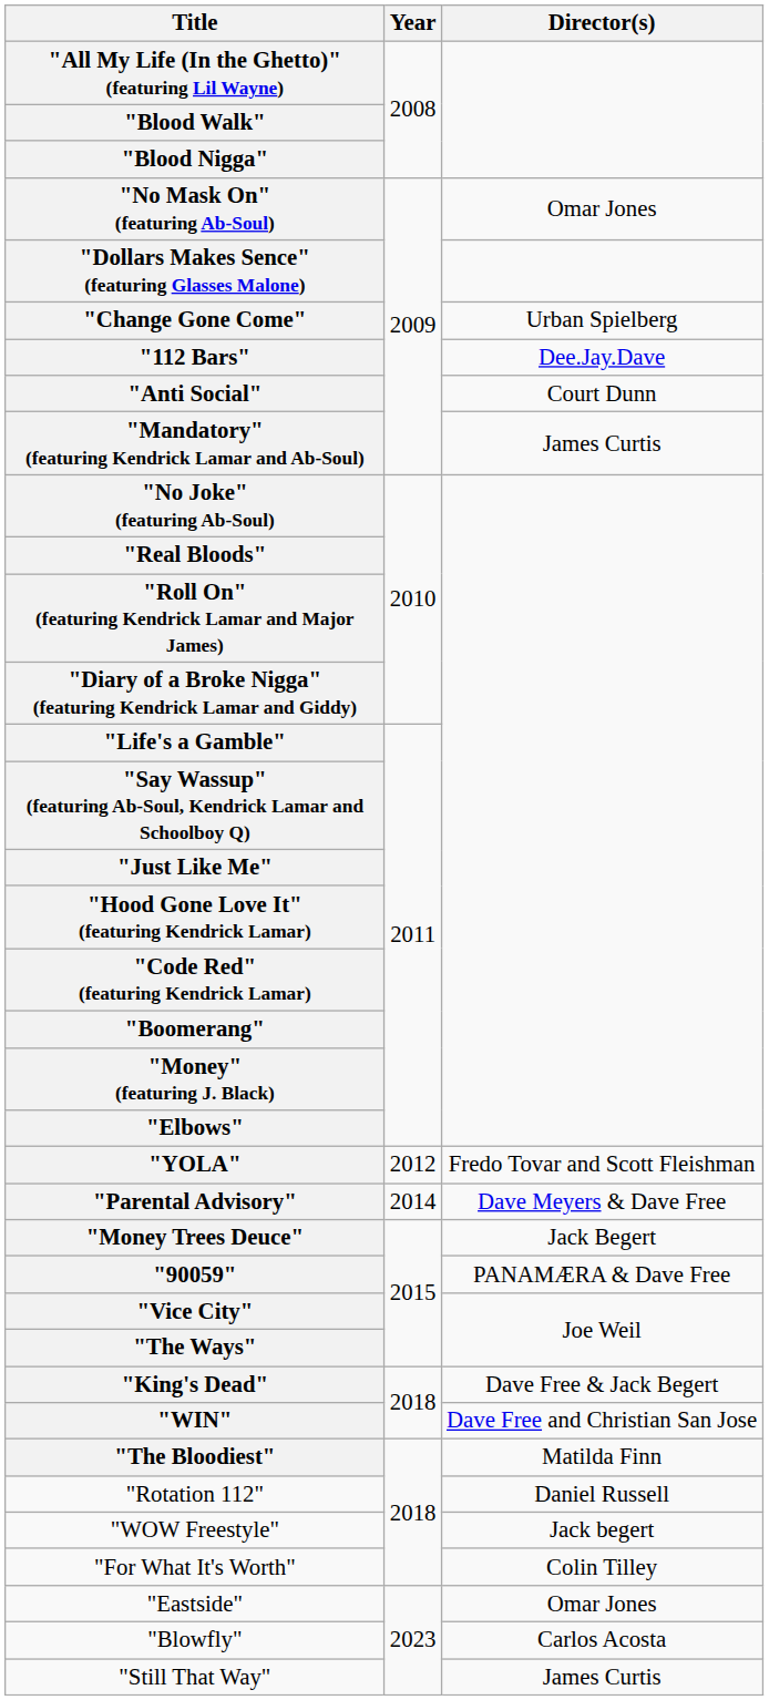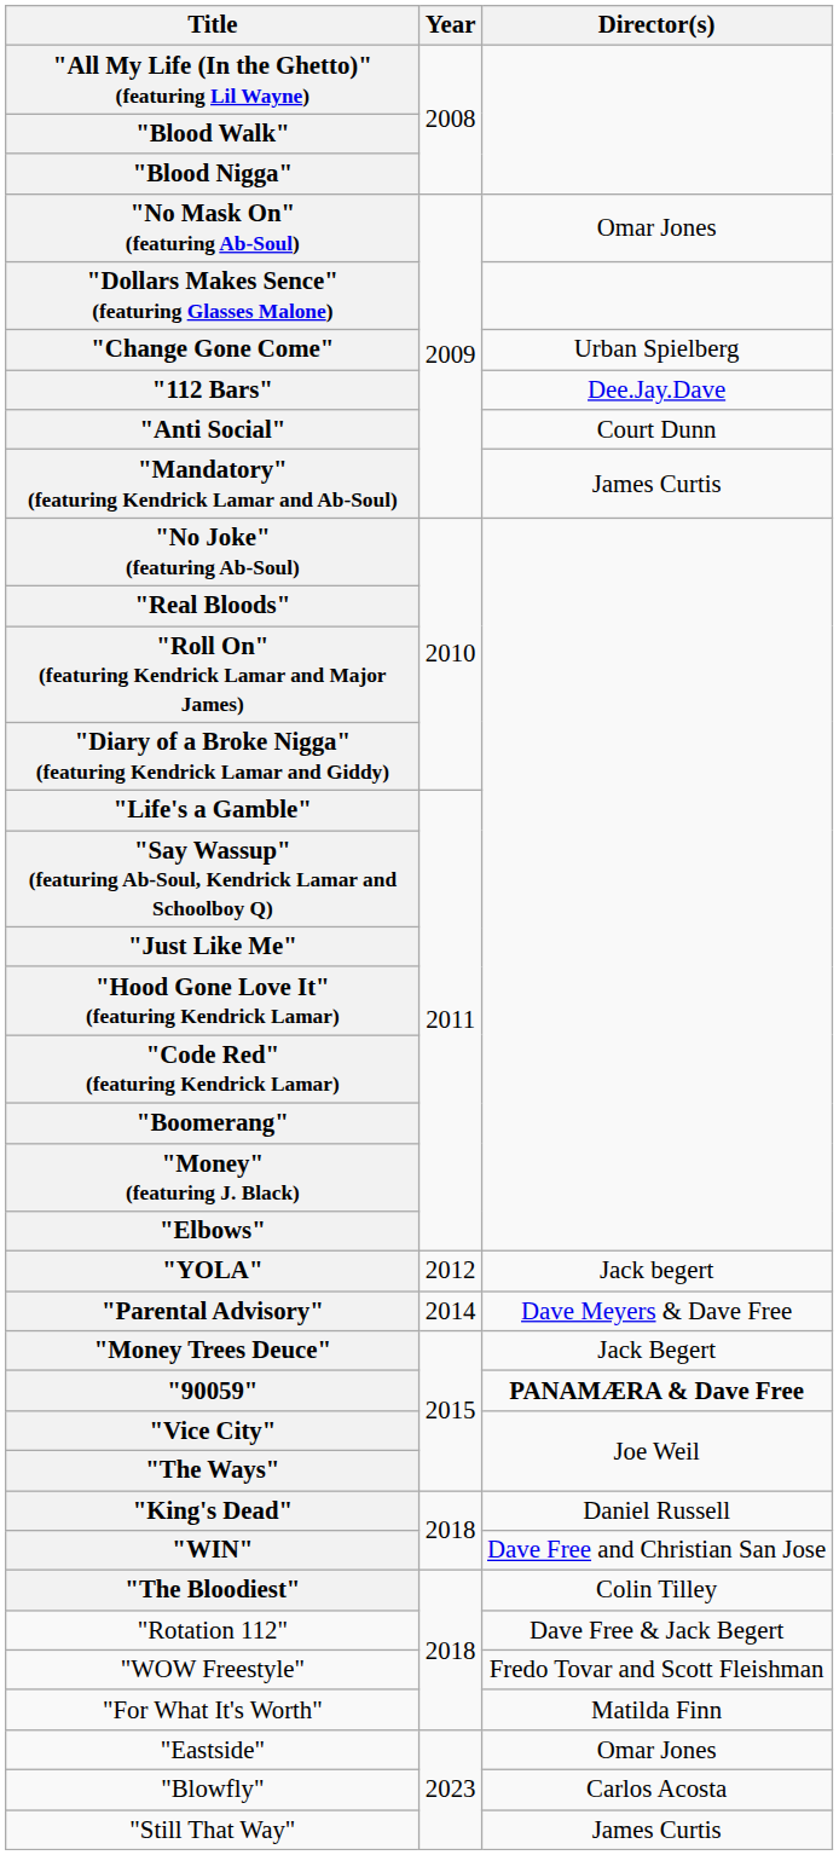"YOLA" | Director(s): Fredo Tovar and Scott Fleishman -> Jack begert
"90059" | Director(s): normal -> bold
"King's Dead" | Director(s): Dave Free & Jack Begert -> Daniel Russell
"The Bloodiest" | Director(s): Matilda Finn -> Colin Tilley
"Rotation 112" | Director(s): Daniel Russell -> Dave Free & Jack Begert
"WOW Freestyle" | Director(s): Jack begert -> Fredo Tovar and Scott Fleishman
"For What It's Worth" | Director(s): Colin Tilley -> Matilda Finn
